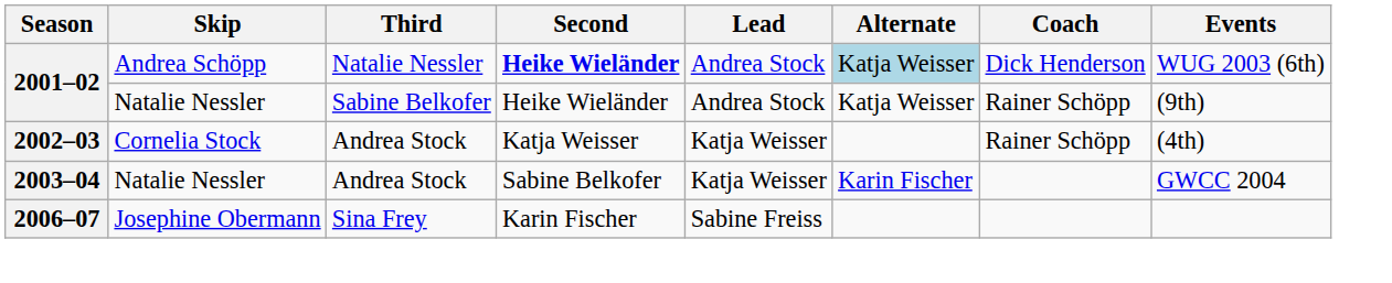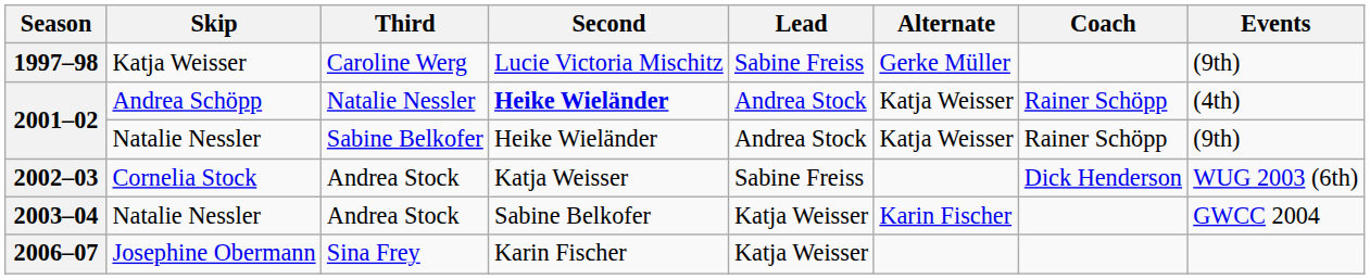+ row: 1997–98 | Katja Weisser | Caroline Werg | Lucie Victoria Mischitz | Sabine Freiss | Gerke Müller | (9th)
2001–02 / Andrea Schöpp | Alternate: lightblue background -> no background
2001–02 / Andrea Schöpp | Coach: Dick Henderson -> Rainer Schöpp
2001–02 / Andrea Schöpp | Events: WUG 2003 (6th) -> (4th)
2002–03 | Lead: Katja Weisser -> Sabine Freiss
2002–03 | Coach: Rainer Schöpp -> Dick Henderson
2002–03 | Events: (4th) -> WUG 2003 (6th)
2006–07 | Lead: Sabine Freiss -> Katja Weisser
